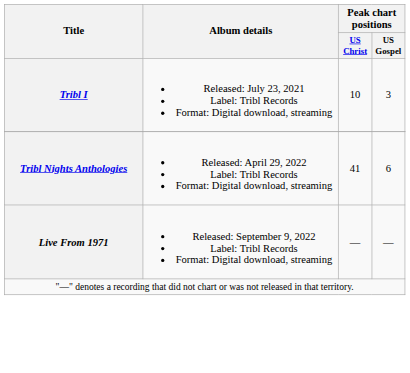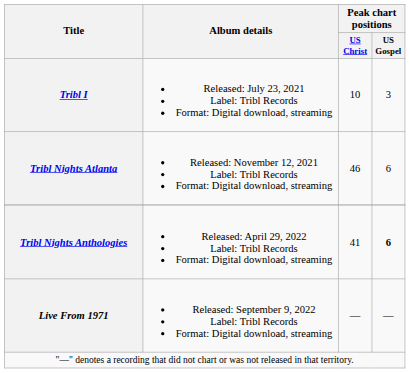+ row: Tribl Nights Atlanta | Released: November 12, 2021 Label: Tribl Records Format: Digital download, streaming | 46 | 6
Tribl Nights Anthologies | Peak chart positions / US Gospel: normal -> bold
